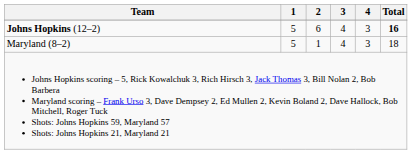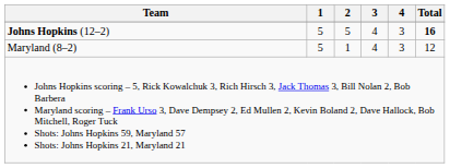Johns Hopkins (12–2) | 2: 6 -> 5
Maryland (8–2) | Total: 18 -> 12
